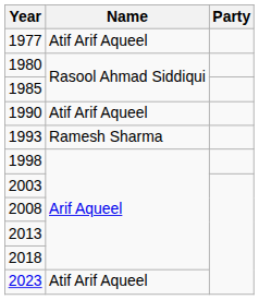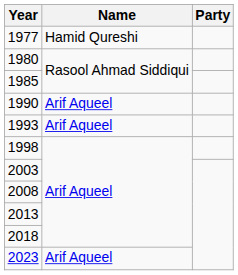1977 | Name: Atif Arif Aqueel -> Hamid Qureshi
1990 | Name: Atif Arif Aqueel -> Arif Aqueel
1993 | Name: Ramesh Sharma -> Arif Aqueel
2023 | Name: Atif Arif Aqueel -> Arif Aqueel
